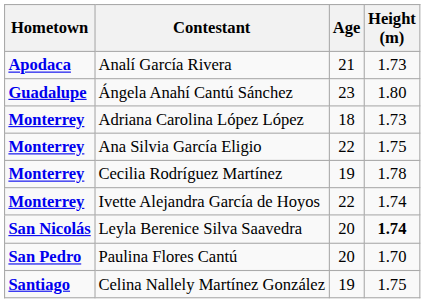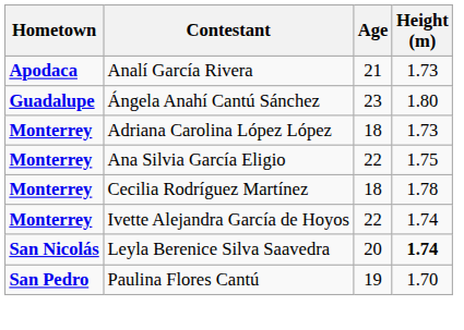Cecilia Rodríguez Martínez | Age: 19 -> 18
Paulina Flores Cantú | Age: 20 -> 19
- row: Santiago | Celina Nallely Martínez González | 19 | 1.75
